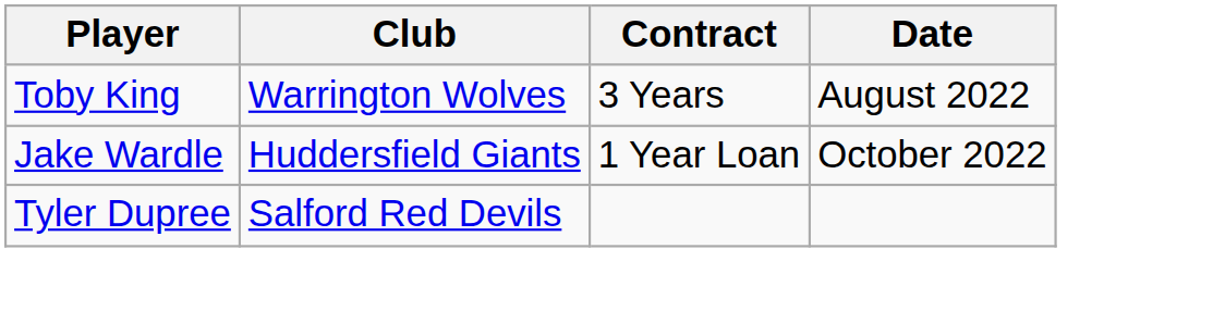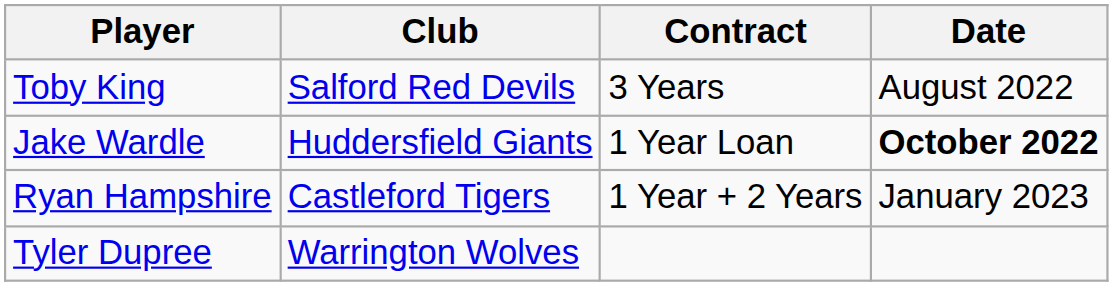Toby King | Club: Warrington Wolves -> Salford Red Devils
Jake Wardle | Date: normal -> bold
+ row: Ryan Hampshire | Castleford Tigers | 1 Year + 2 Years | January 2023
Tyler Dupree | Club: Salford Red Devils -> Warrington Wolves
